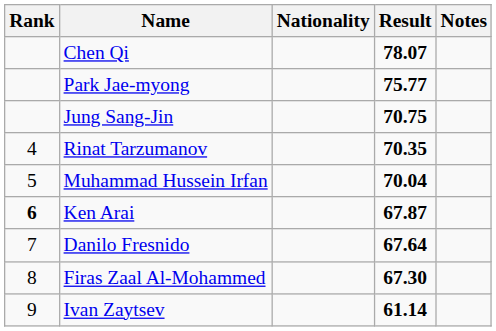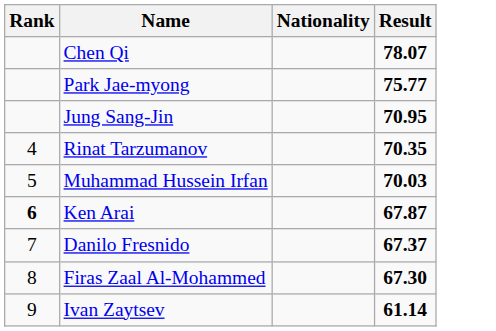- column: Notes
Jung Sang-Jin | Result: 70.75 -> 70.95
Muhammad Hussein Irfan | Result: 70.04 -> 70.03
Danilo Fresnido | Result: 67.64 -> 67.37
